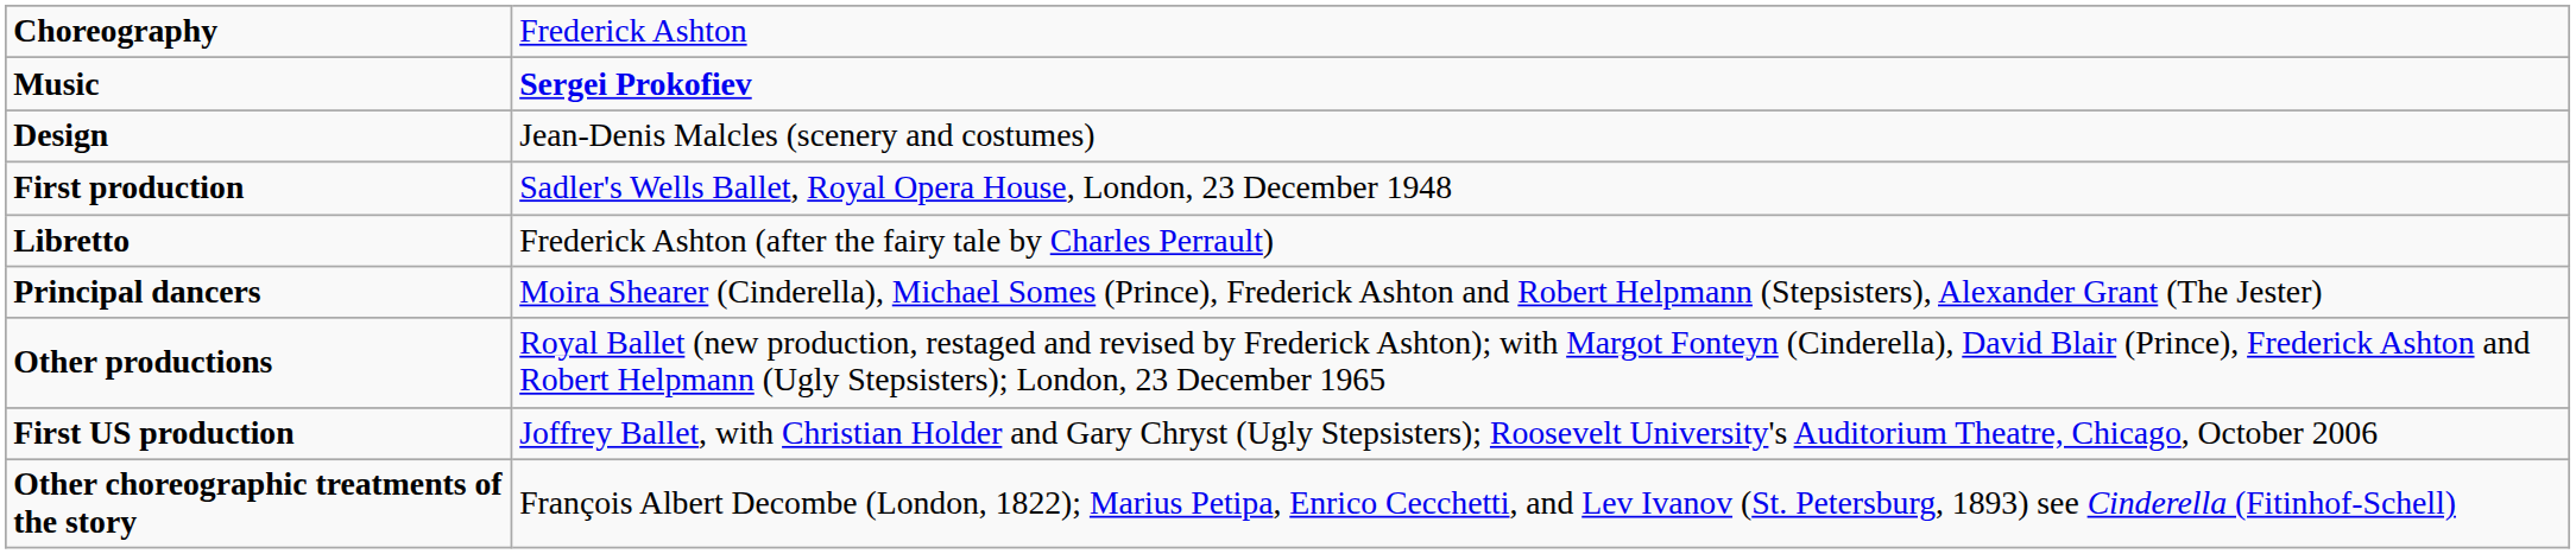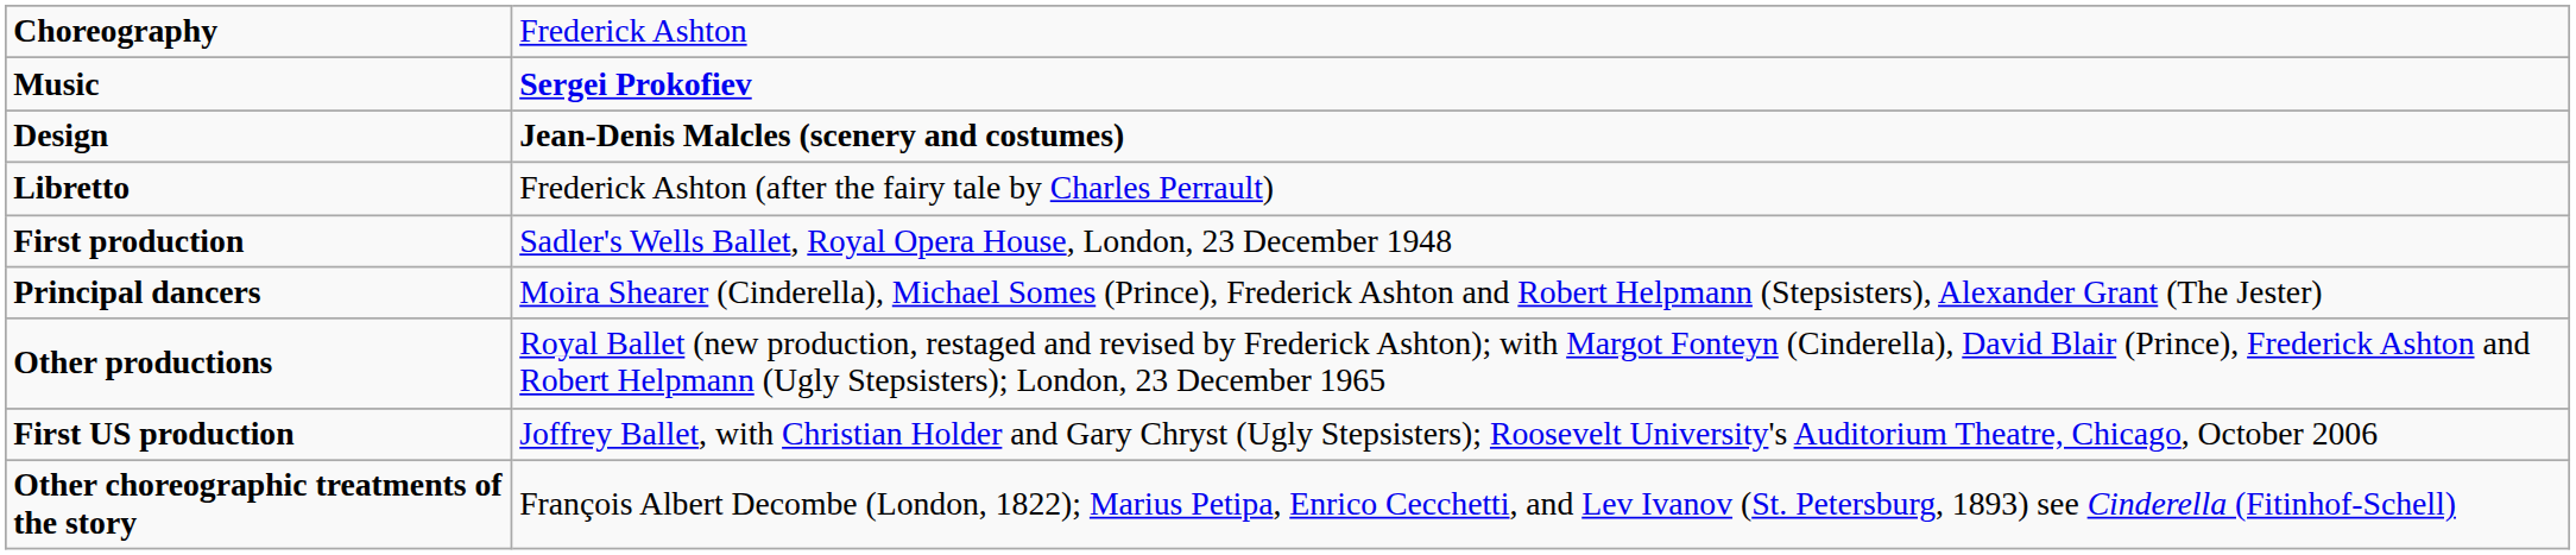Design | column 2: normal -> bold
rows swapped: Libretto <-> First production
